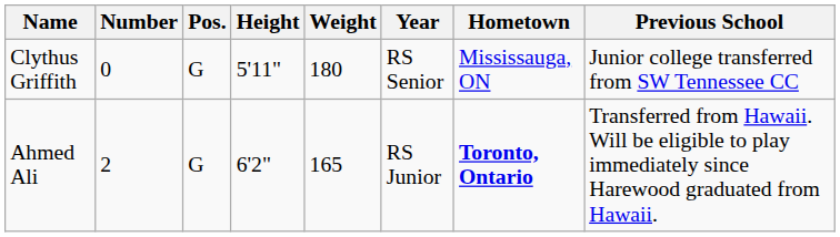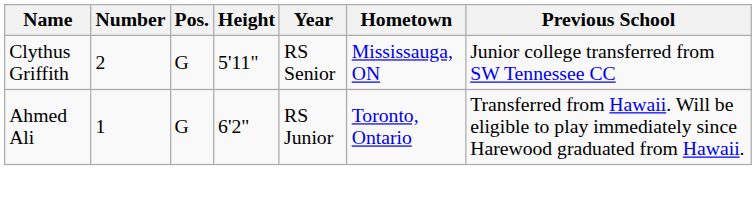- column: Weight | 180 | 165
Clythus Griffith | Number: 0 -> 2
Ahmed Ali | Number: 2 -> 1
Ahmed Ali | Hometown: bold -> normal
